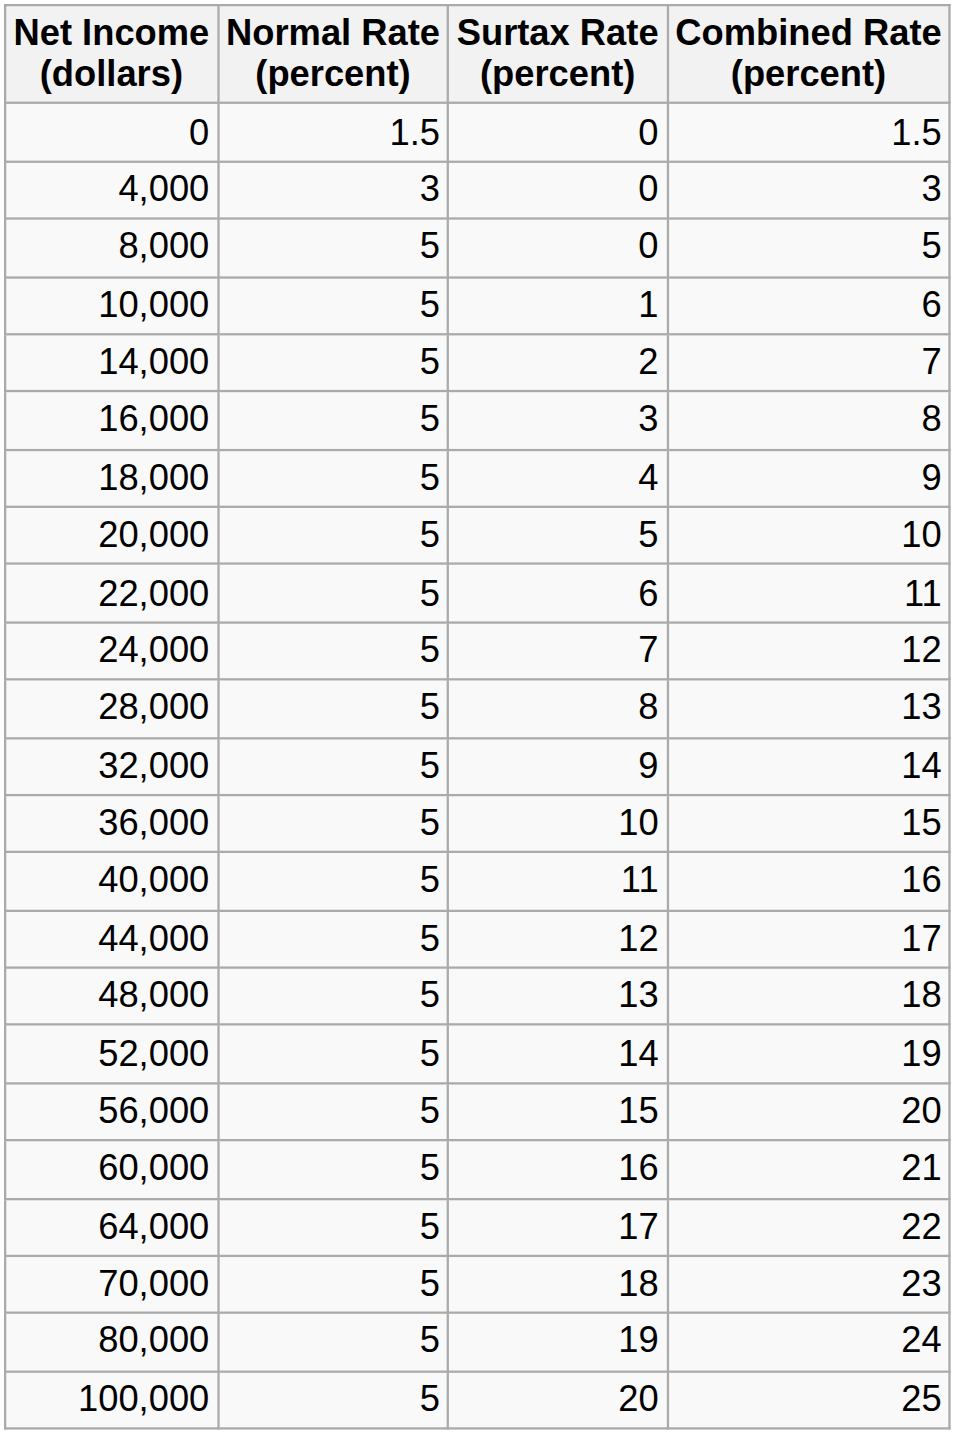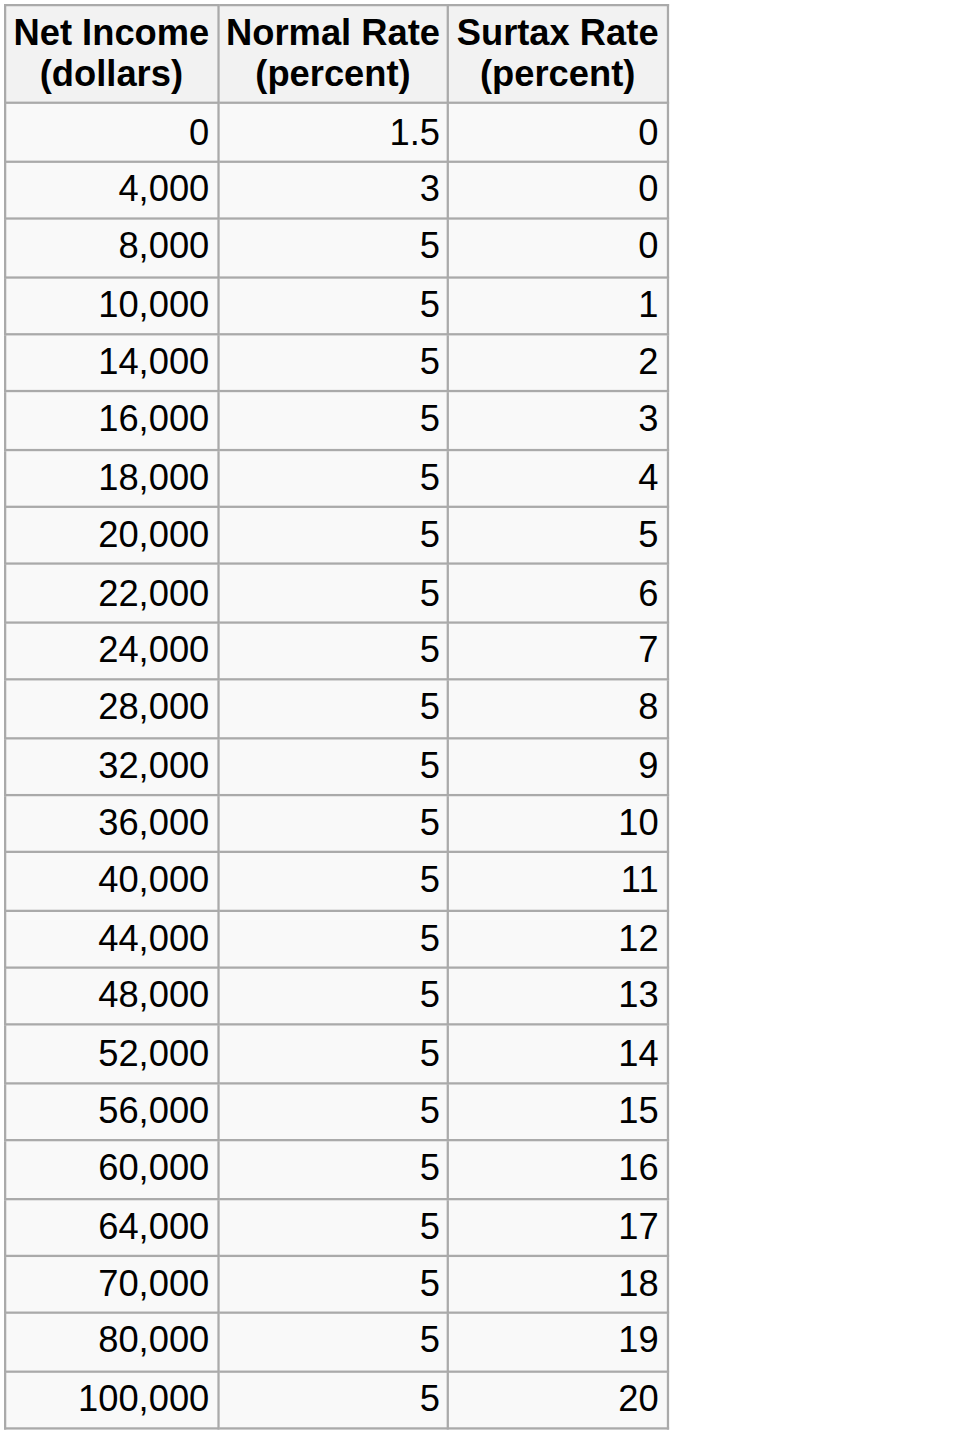- column: Combined Rate (percent) | 1.5 | 3 | 5 | 6 | 7 | 8 | 9 | 10 | 11 | 12 | 13 | 14 | 15 | 16 | 17 | 18 | 19 | 20 | 21 | 22 | 23 | 24 | 25
